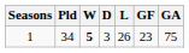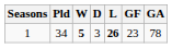1 | L: normal -> bold
1 | GA: 75 -> 78
